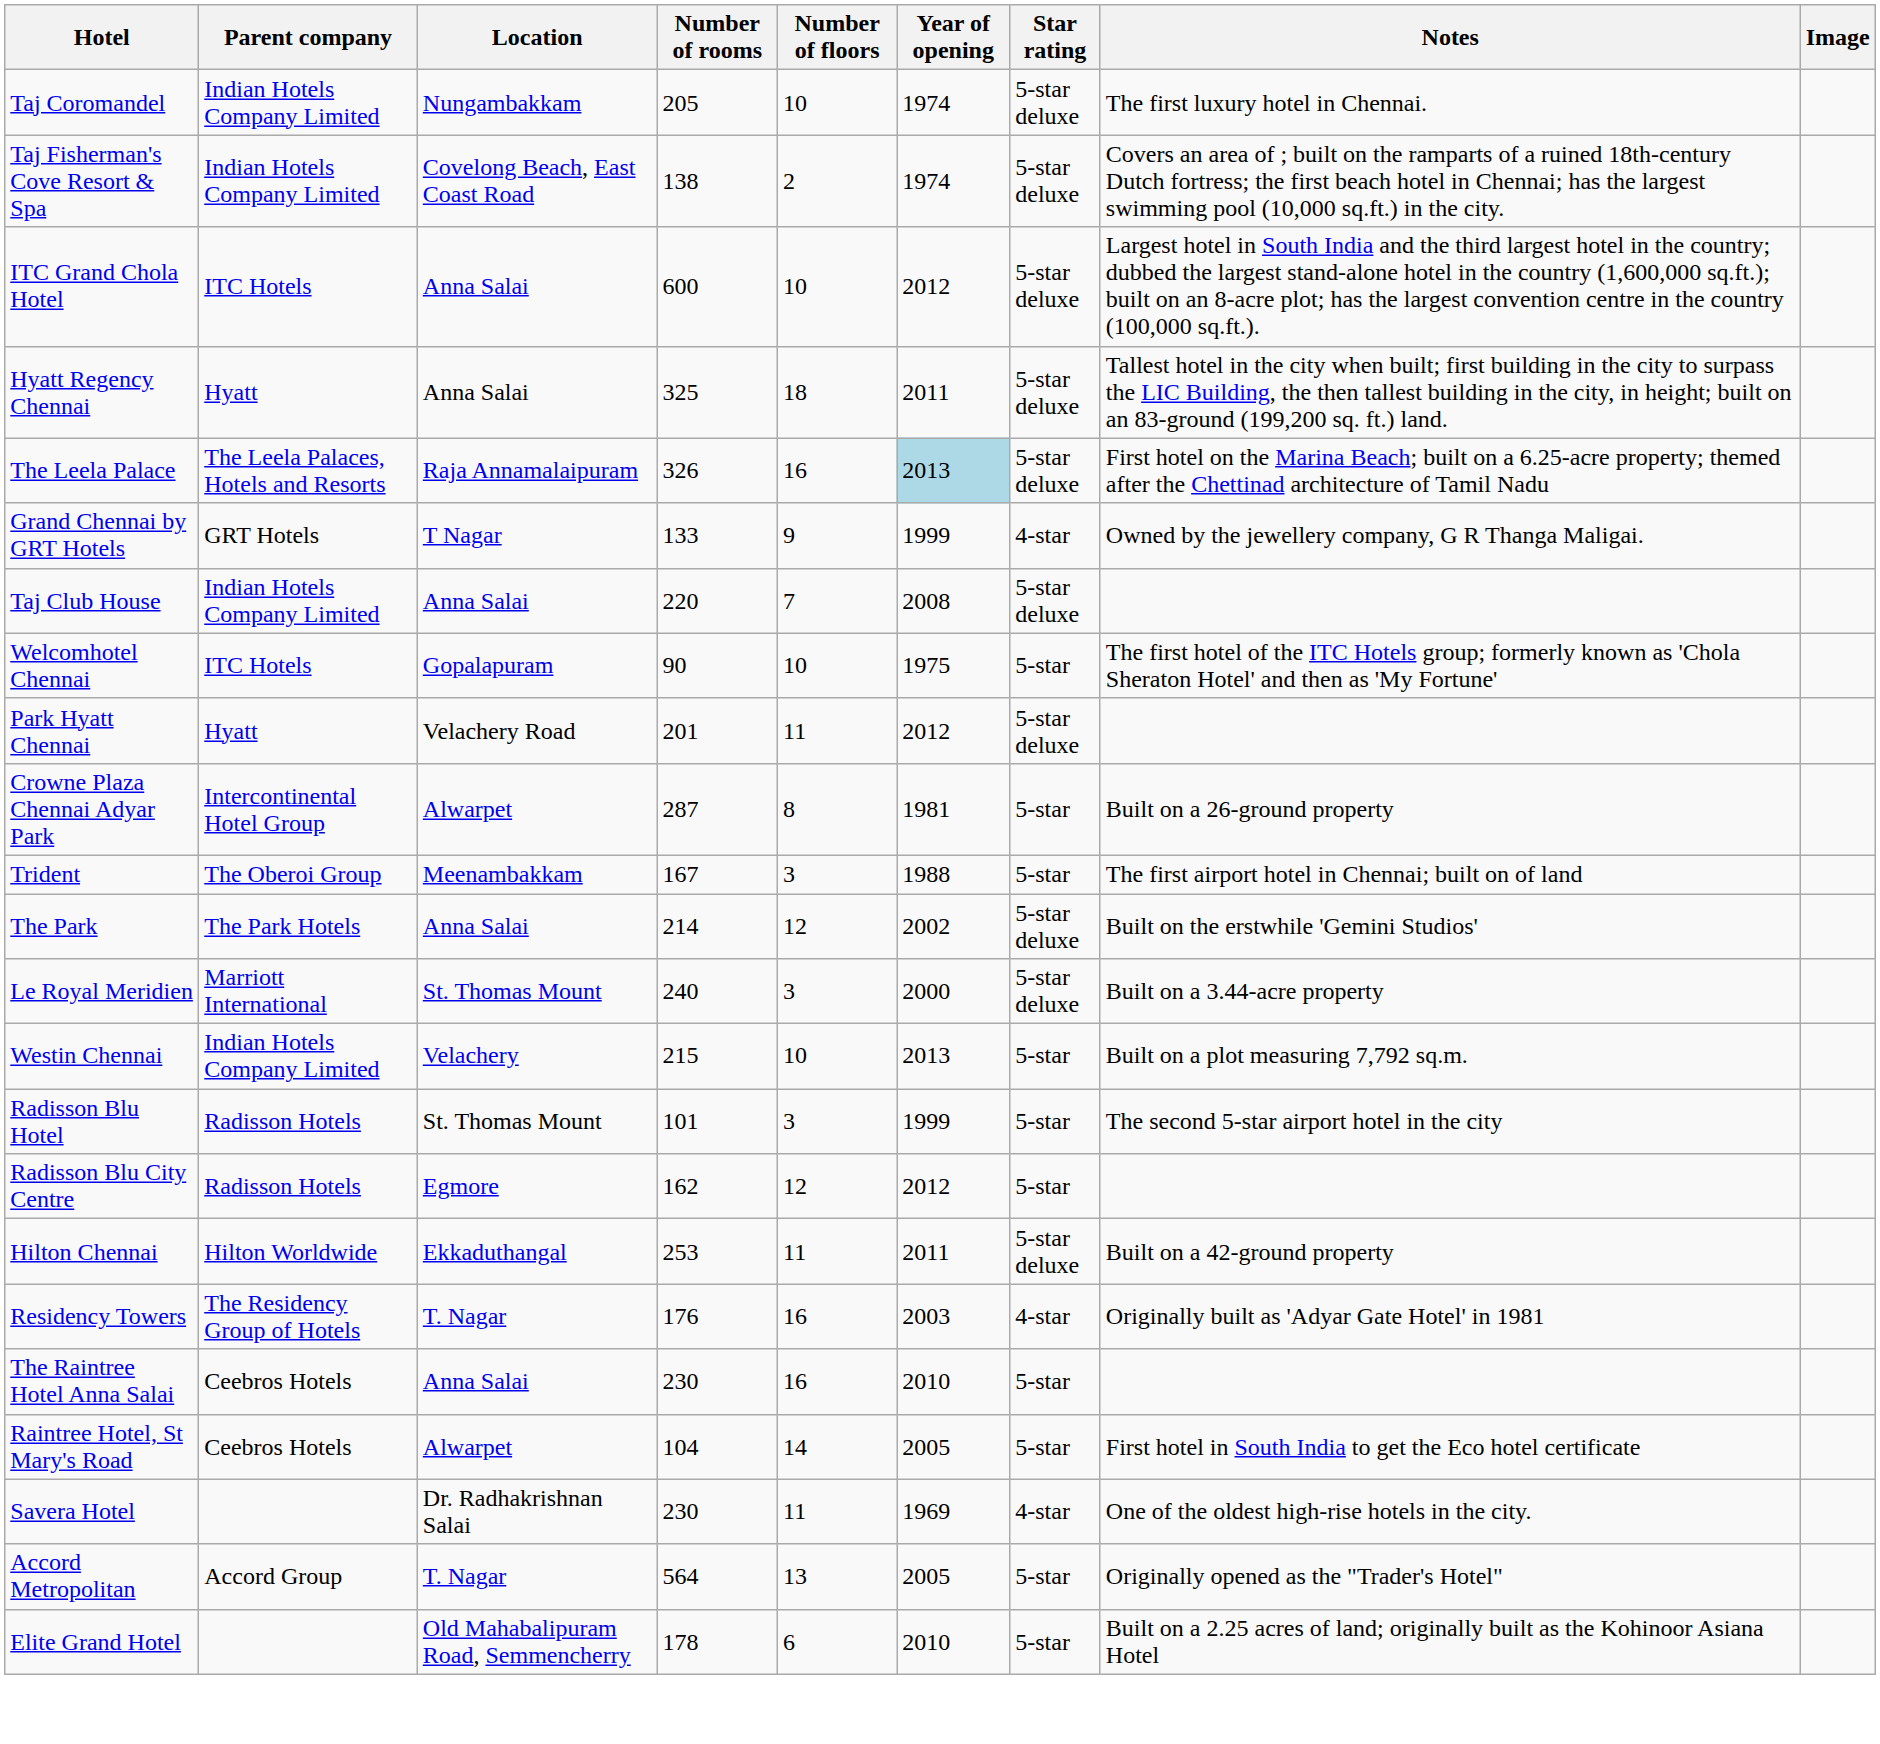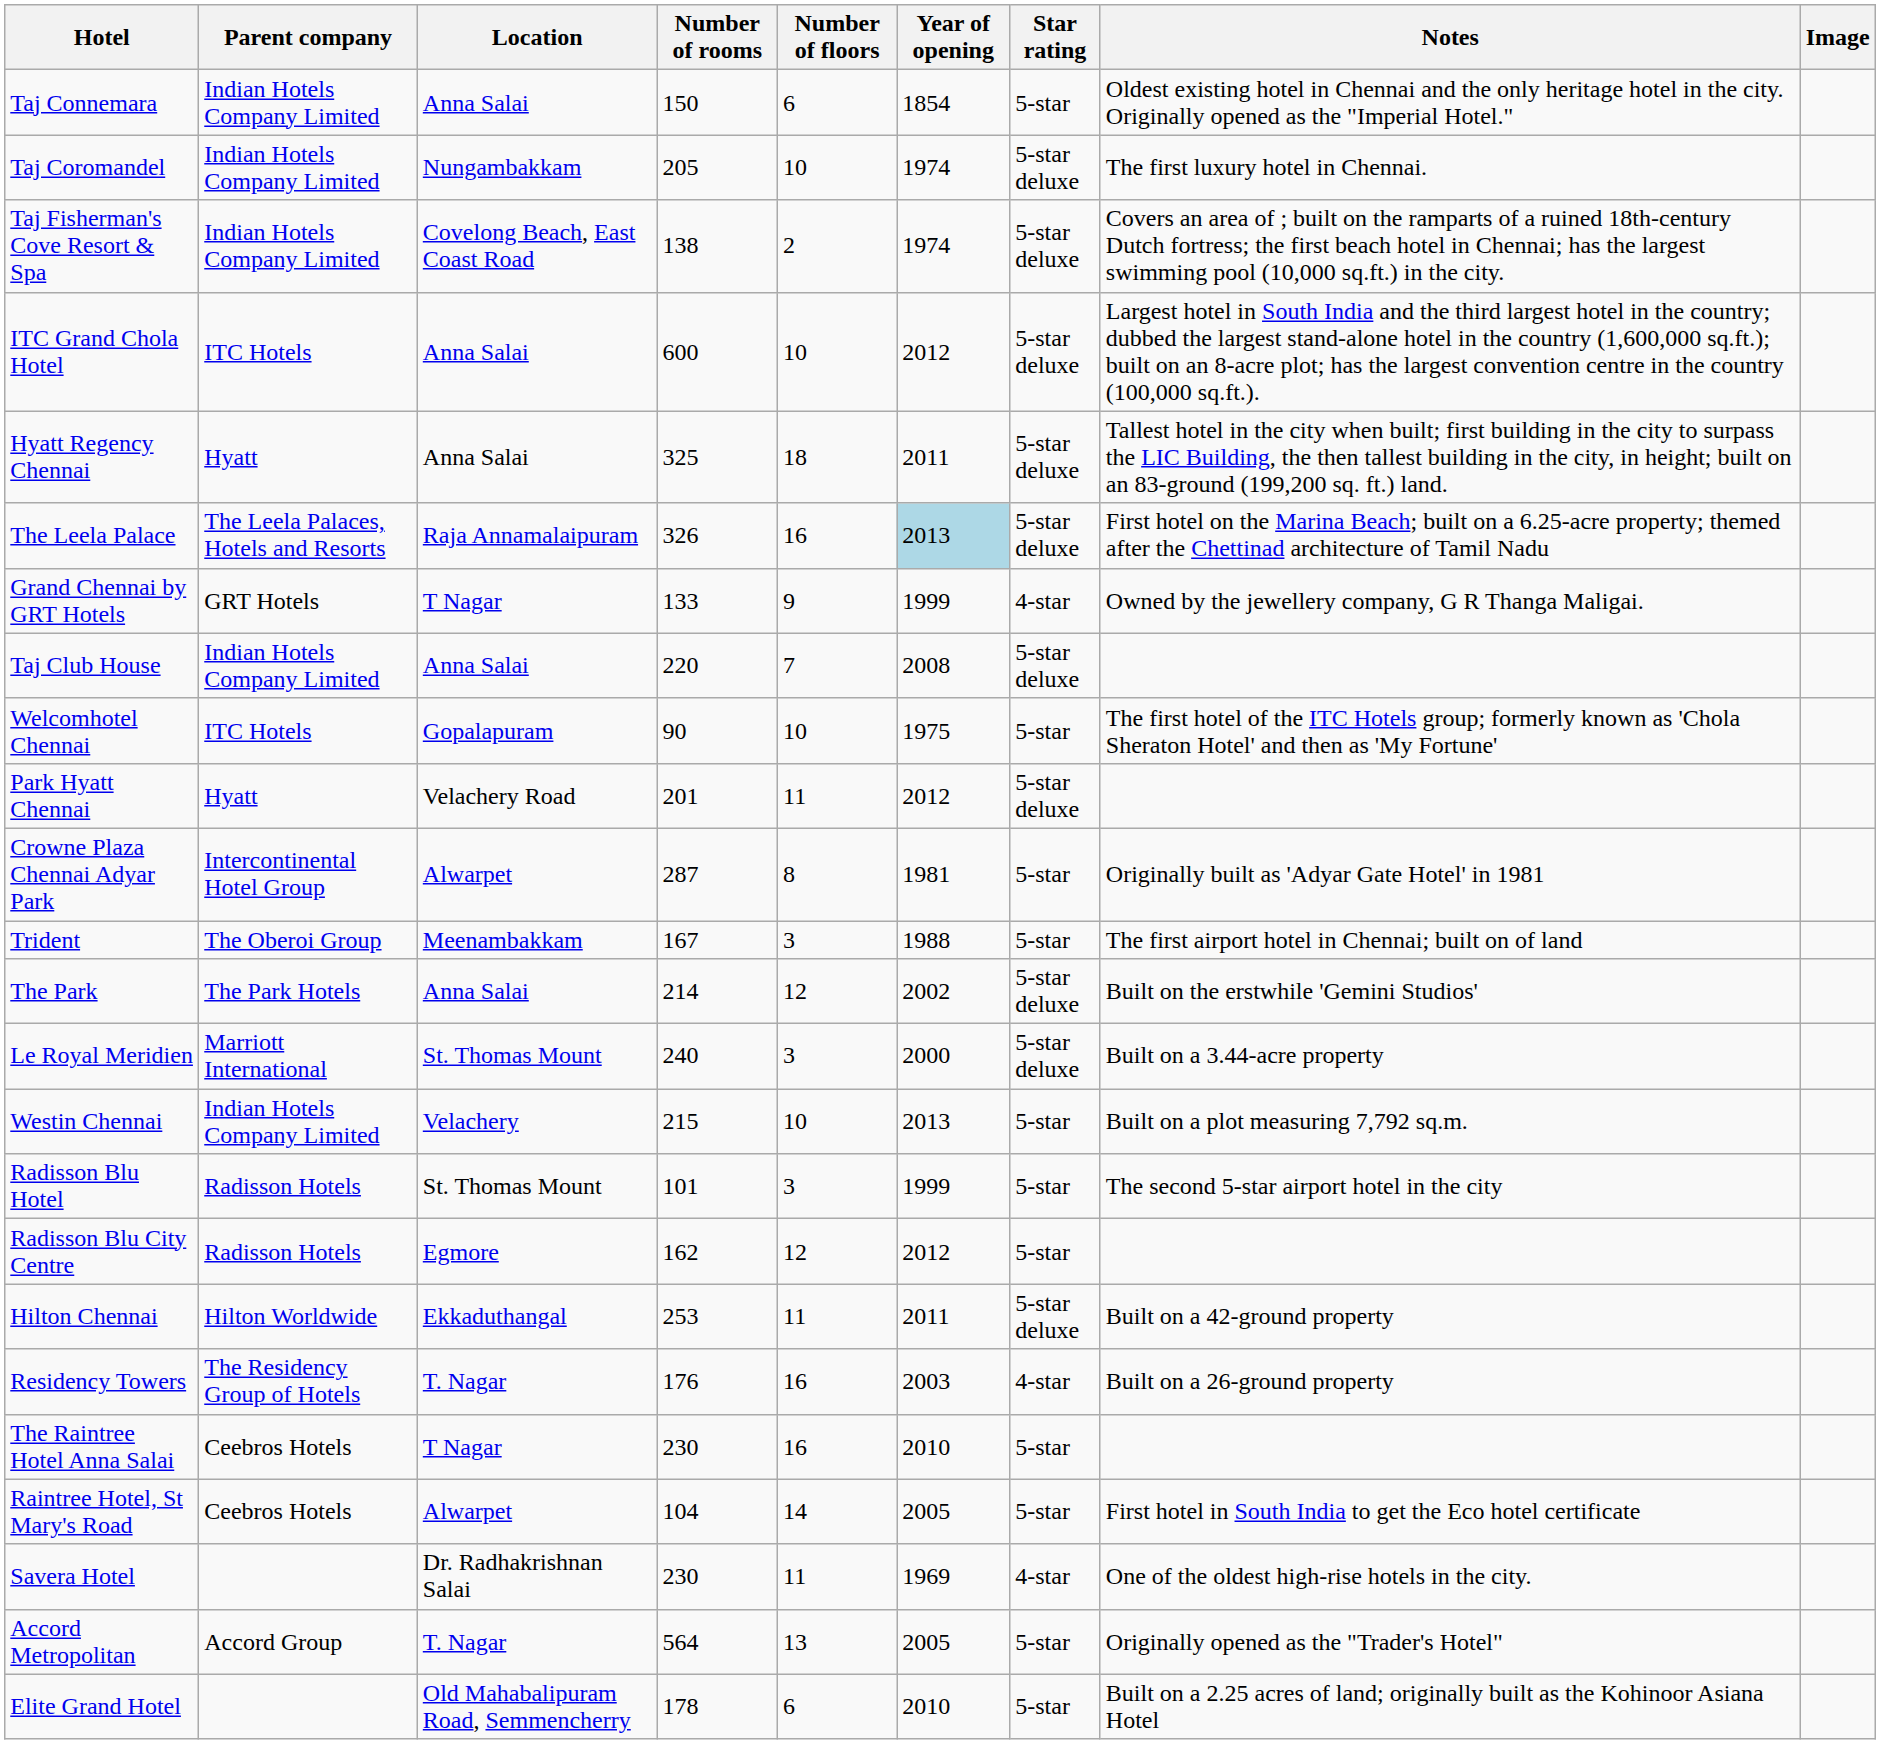+ row: Taj Connemara | Indian Hotels Company Limited | Anna Salai | 150 | 6 | 1854 | 5-star | Oldest existing hotel in Chennai and the only heritage hotel in the city. Originally opened as the "Imperial Hotel."
Crowne Plaza Chennai Adyar Park | Notes: Built on a 26-ground property -> Originally built as 'Adyar Gate Hotel' in 1981
Residency Towers | Notes: Originally built as 'Adyar Gate Hotel' in 1981 -> Built on a 26-ground property
The Raintree Hotel Anna Salai | Location: Anna Salai -> T Nagar
